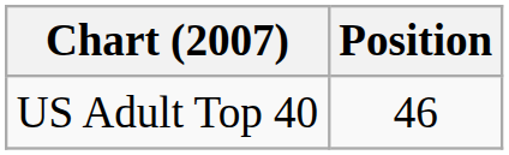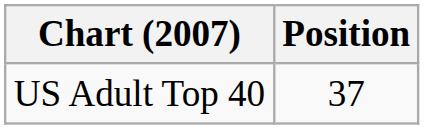US Adult Top 40 | Position: 46 -> 37
